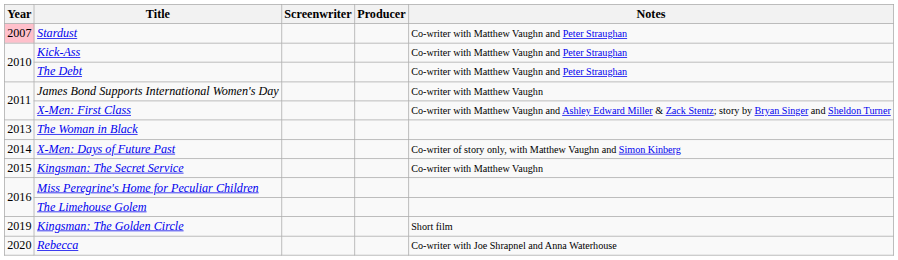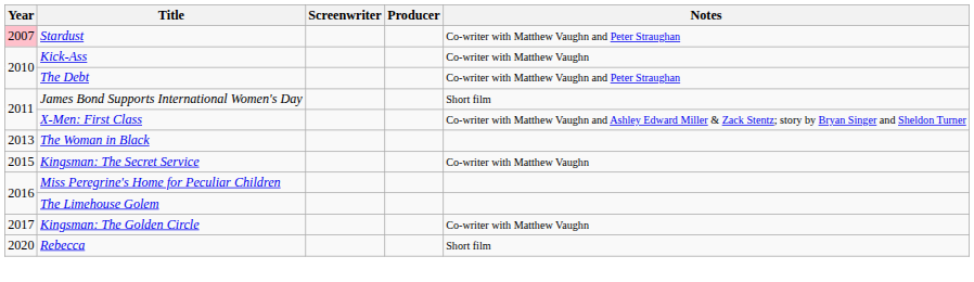Kick-Ass | Notes: Co-writer with Matthew Vaughn and Peter Straughan -> Co-writer with Matthew Vaughn
James Bond Supports International Women's Day | Notes: Co-writer with Matthew Vaughn -> Short film
- row: 2014 | X-Men: Days of Future Past | Co-writer of story only, with Matthew Vaughn and Simon Kinberg
Kingsman: The Golden Circle | Year: 2019 -> 2017
Kingsman: The Golden Circle | Notes: Short film -> Co-writer with Matthew Vaughn
Rebecca | Notes: Co-writer with Joe Shrapnel and Anna Waterhouse -> Short film
